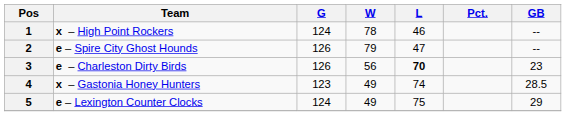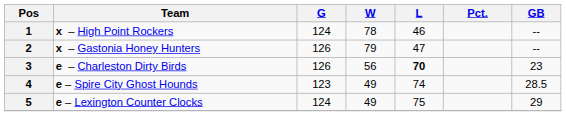2 | Team: e – Spire City Ghost Hounds -> x – Gastonia Honey Hunters
4 | Team: x – Gastonia Honey Hunters -> e – Spire City Ghost Hounds
